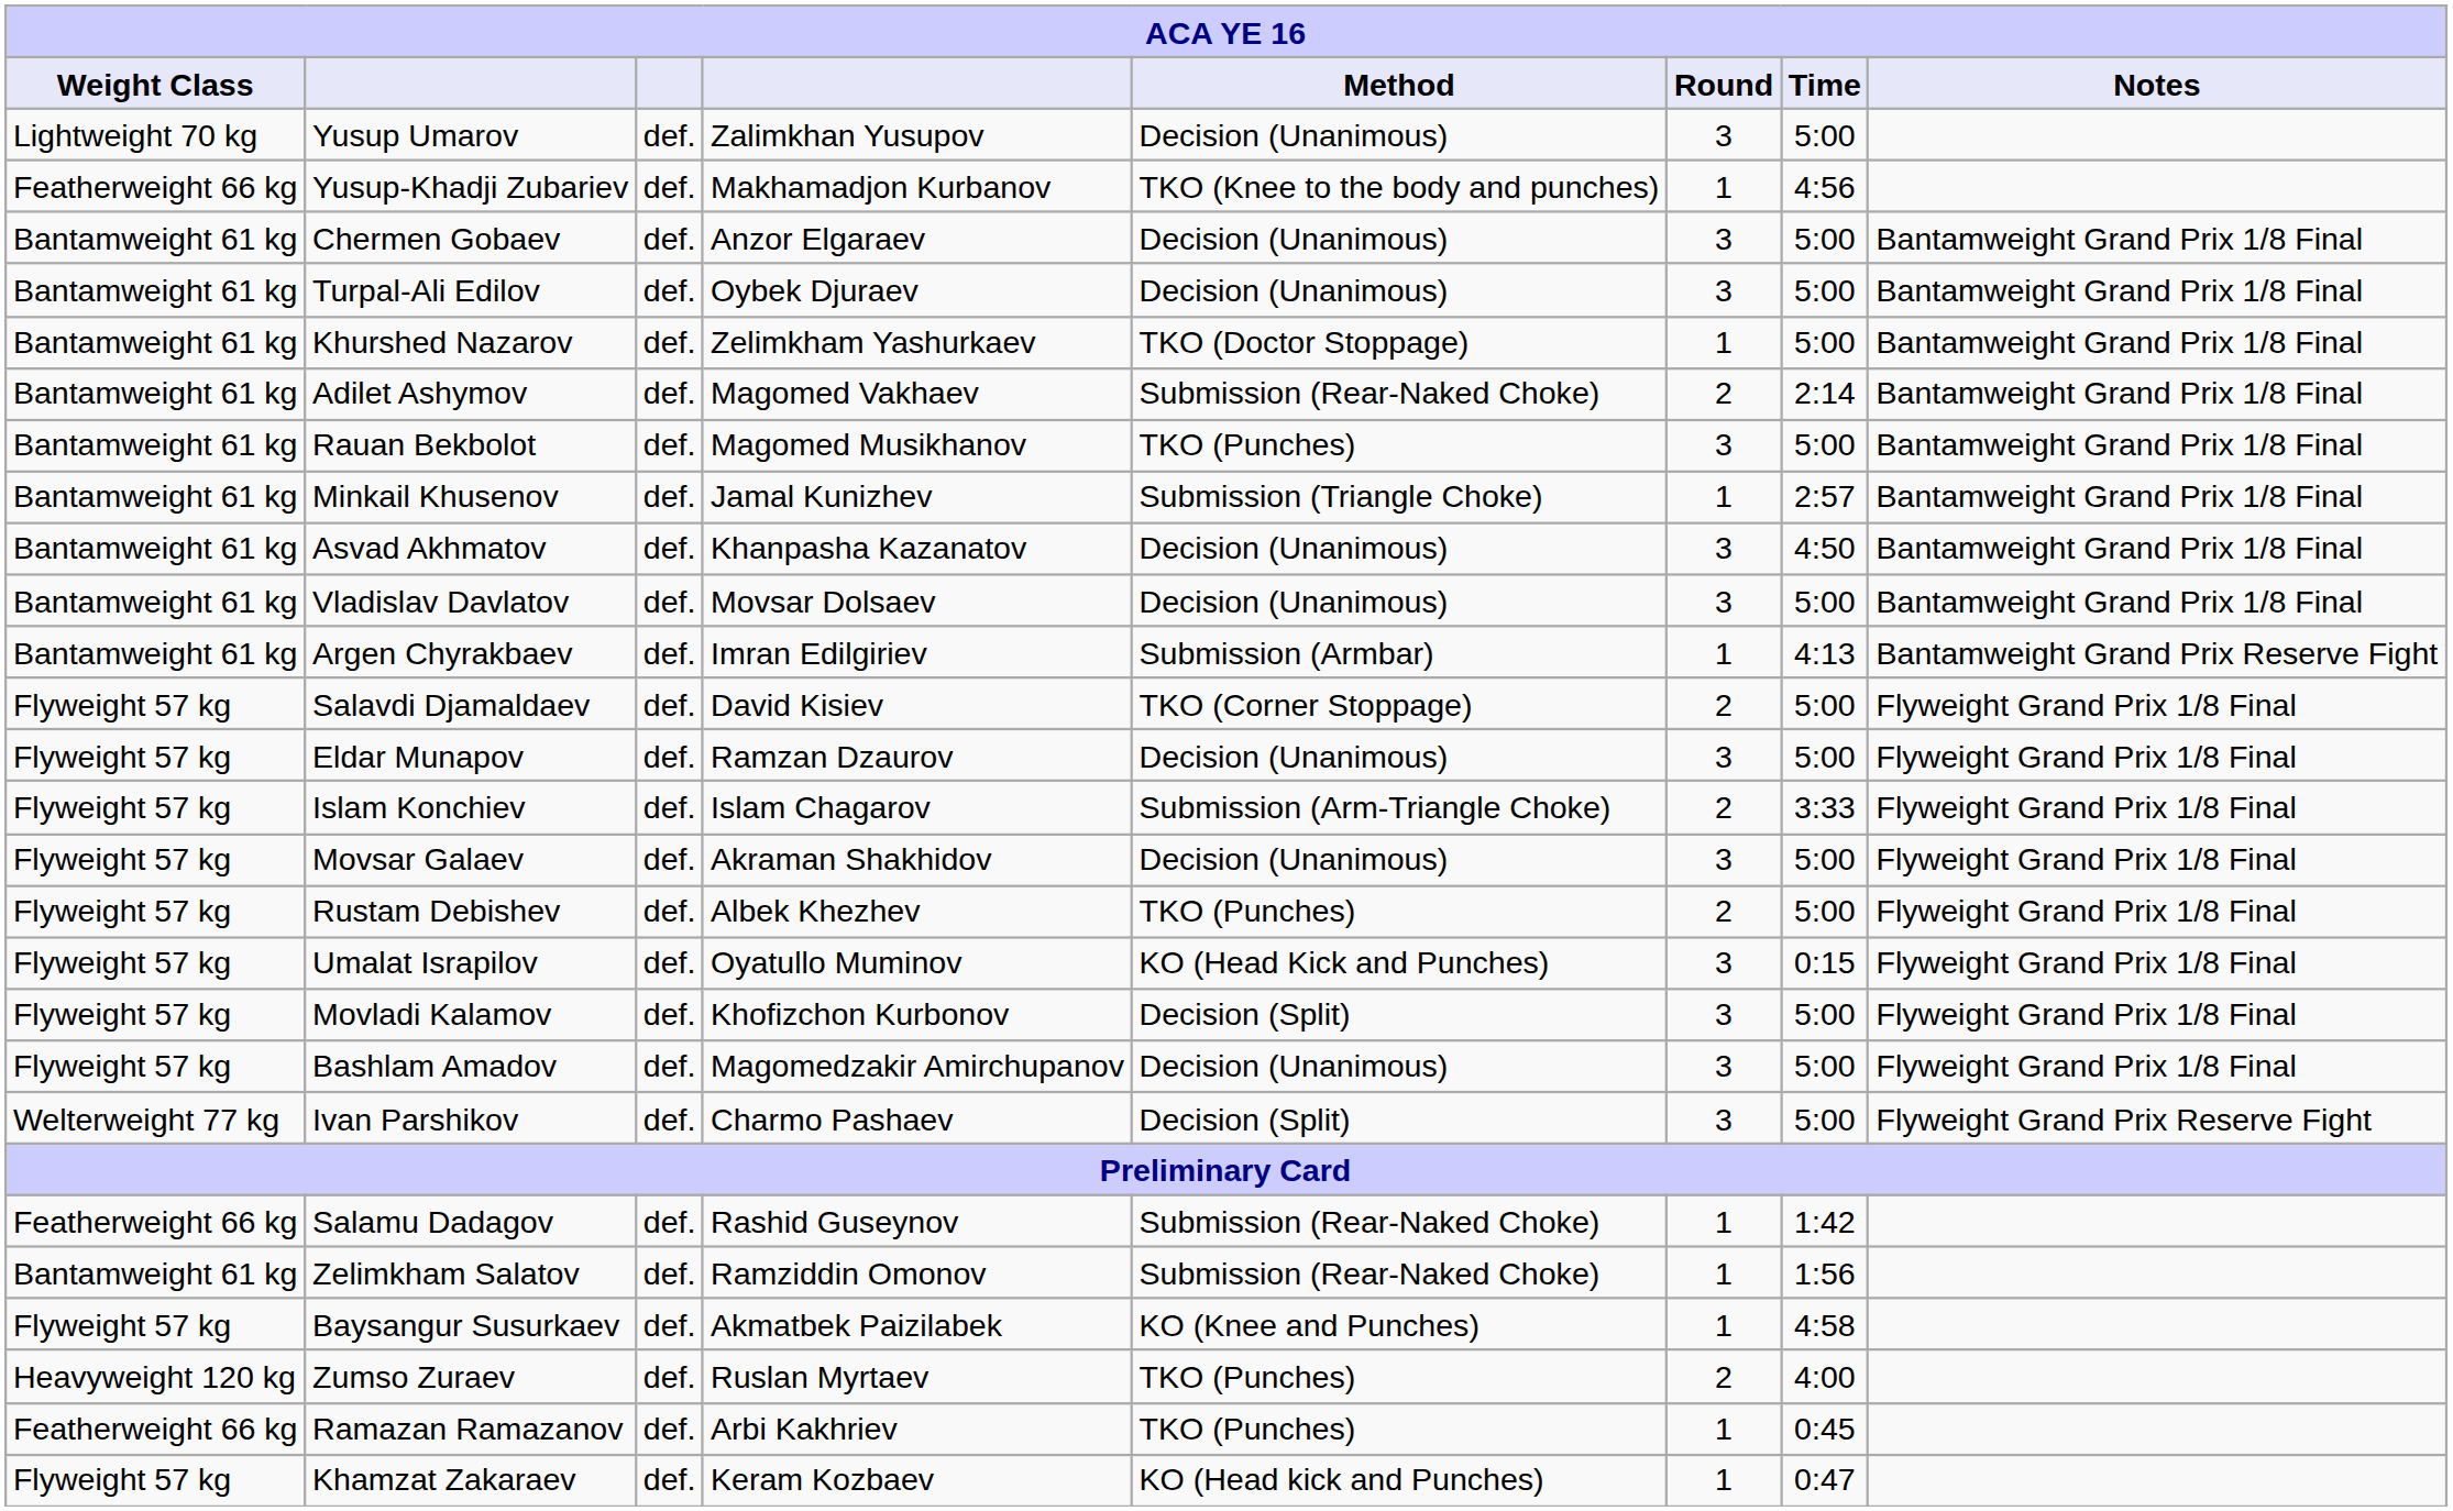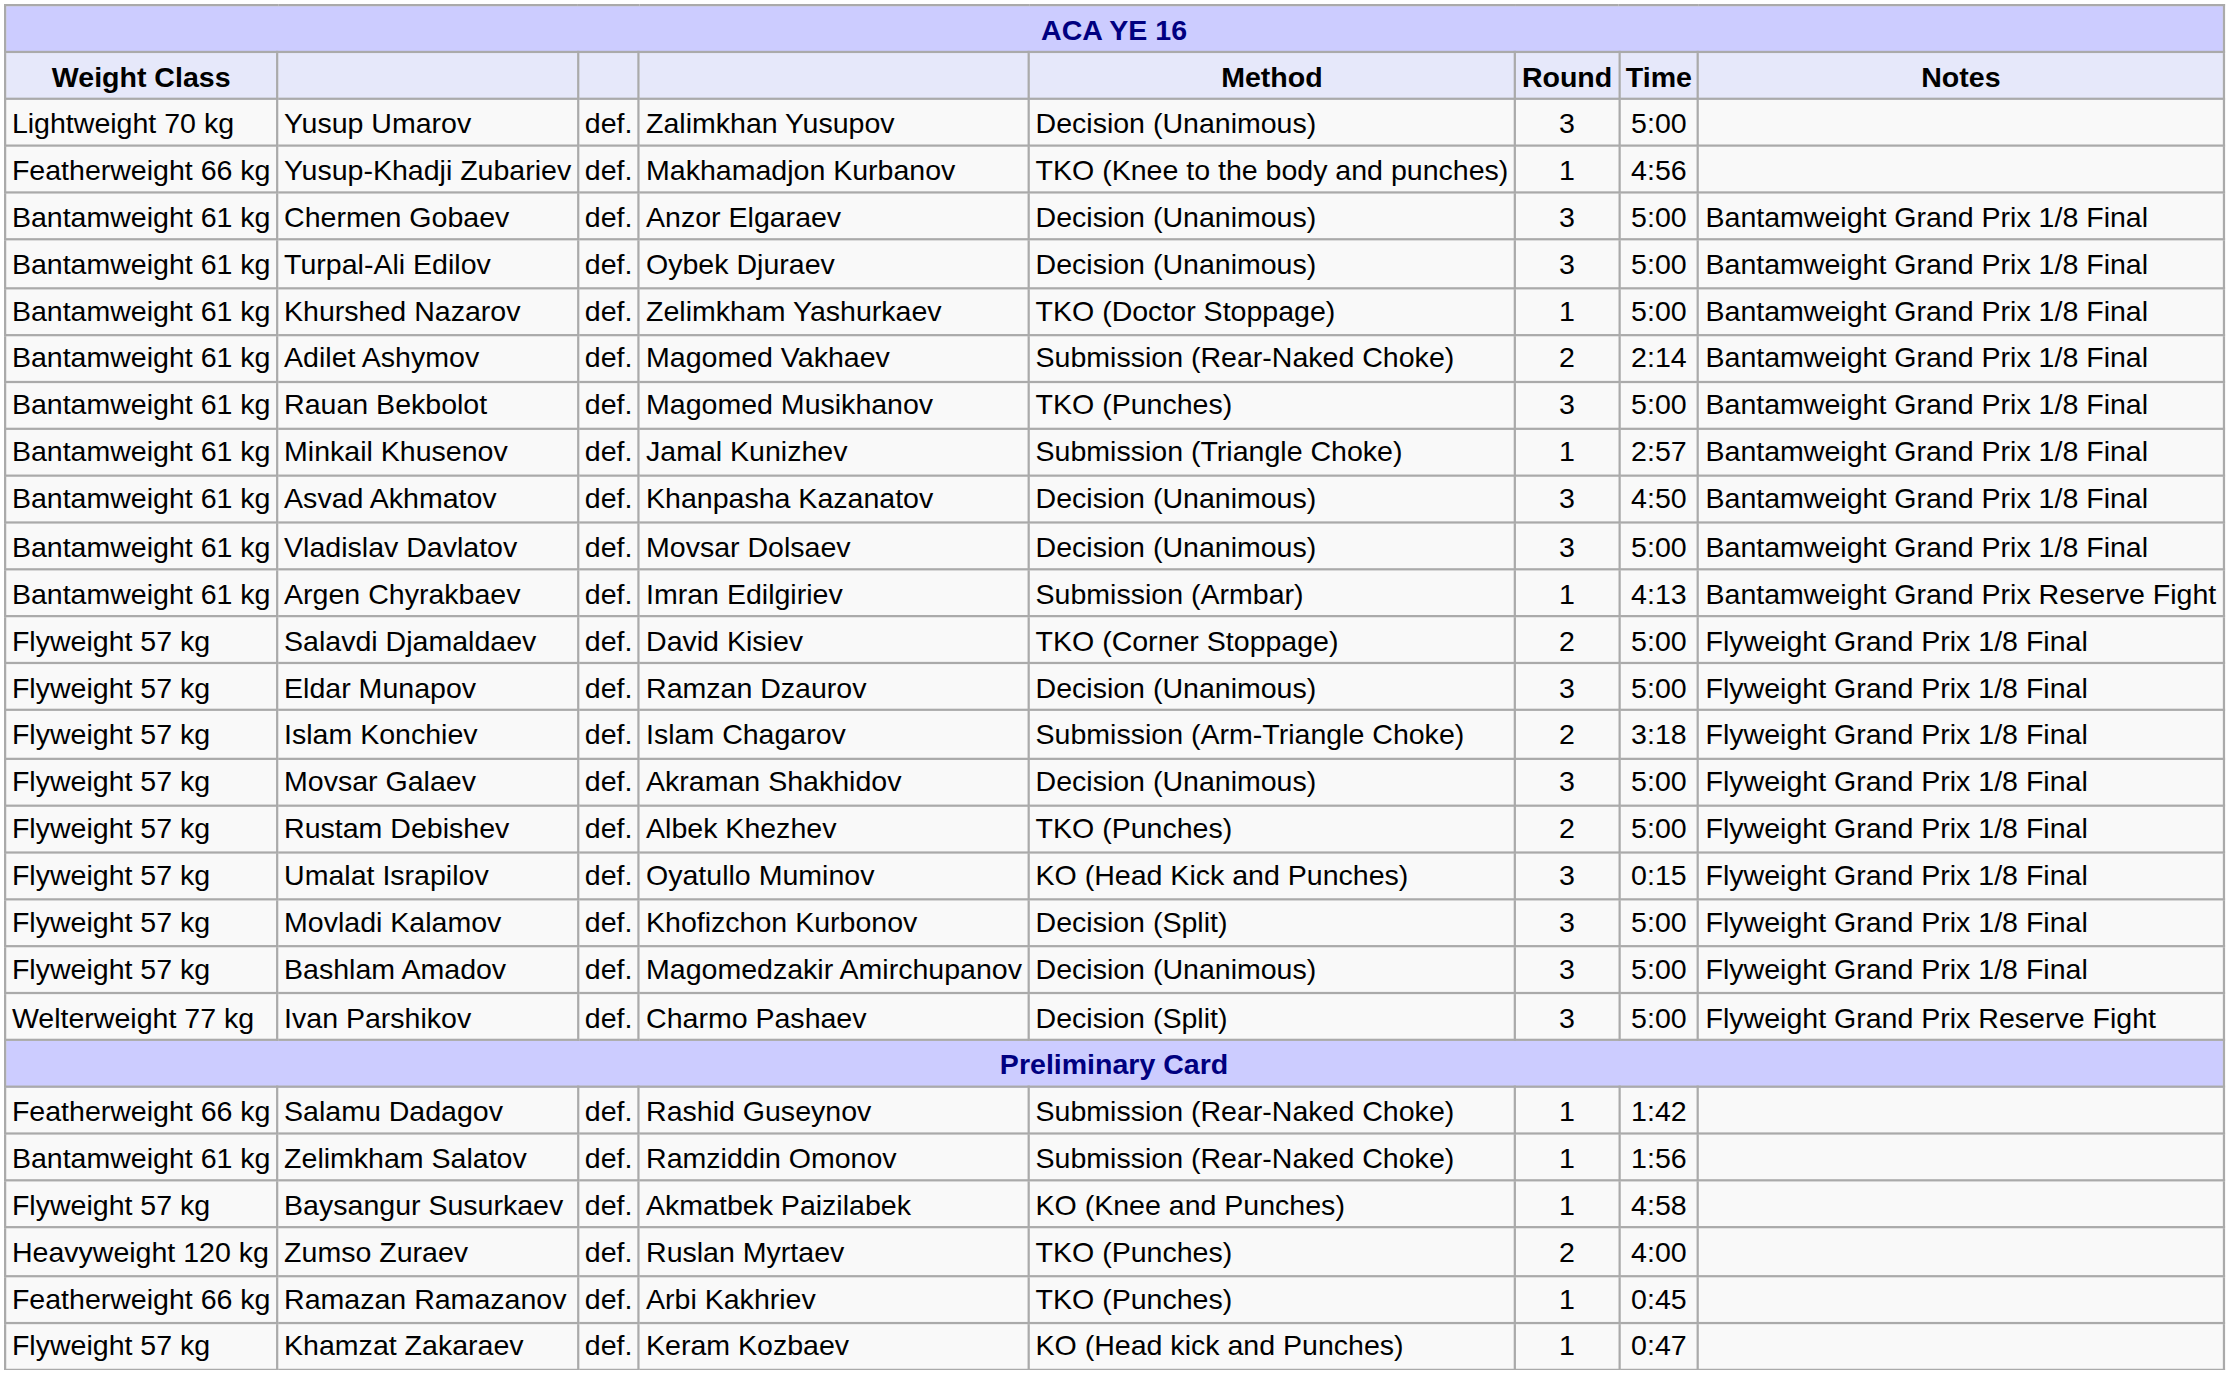Islam Konchiev | Time: 3:33 -> 3:18
